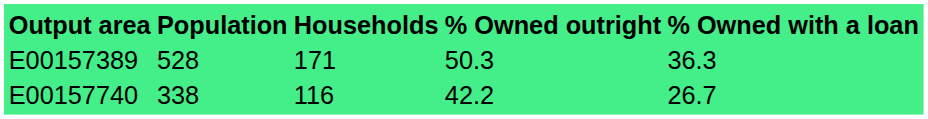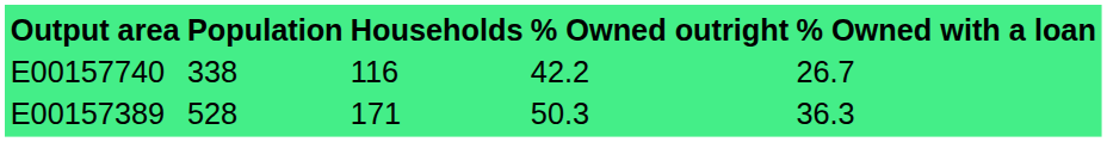rows swapped: E00157389 <-> E00157740
